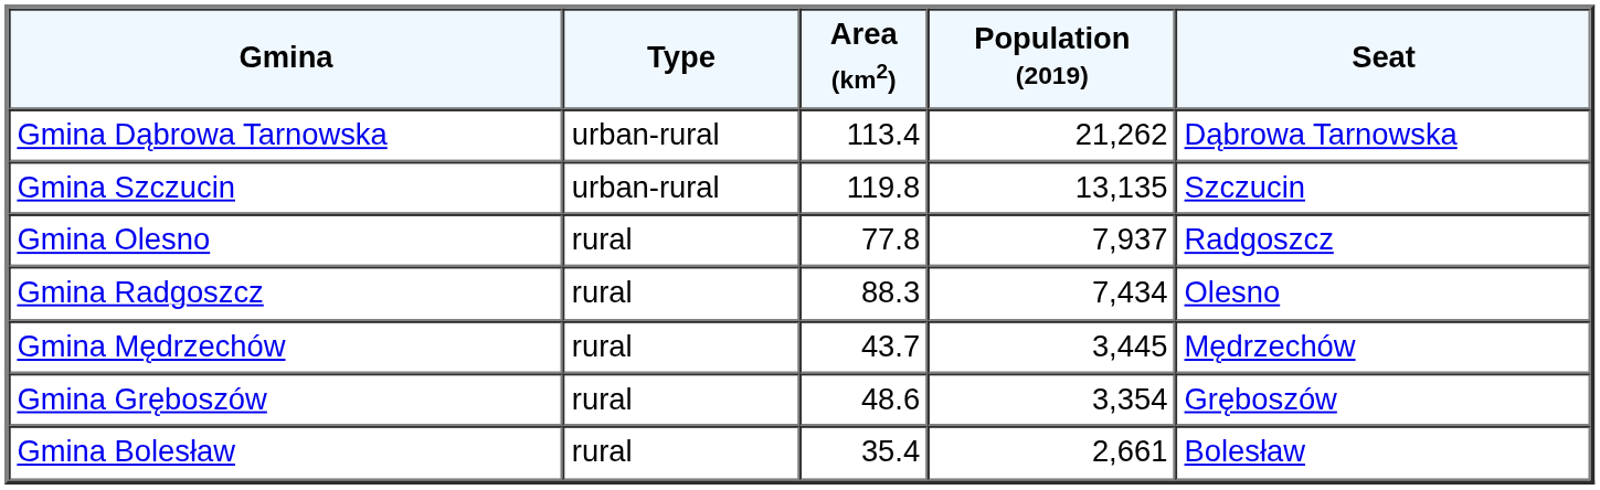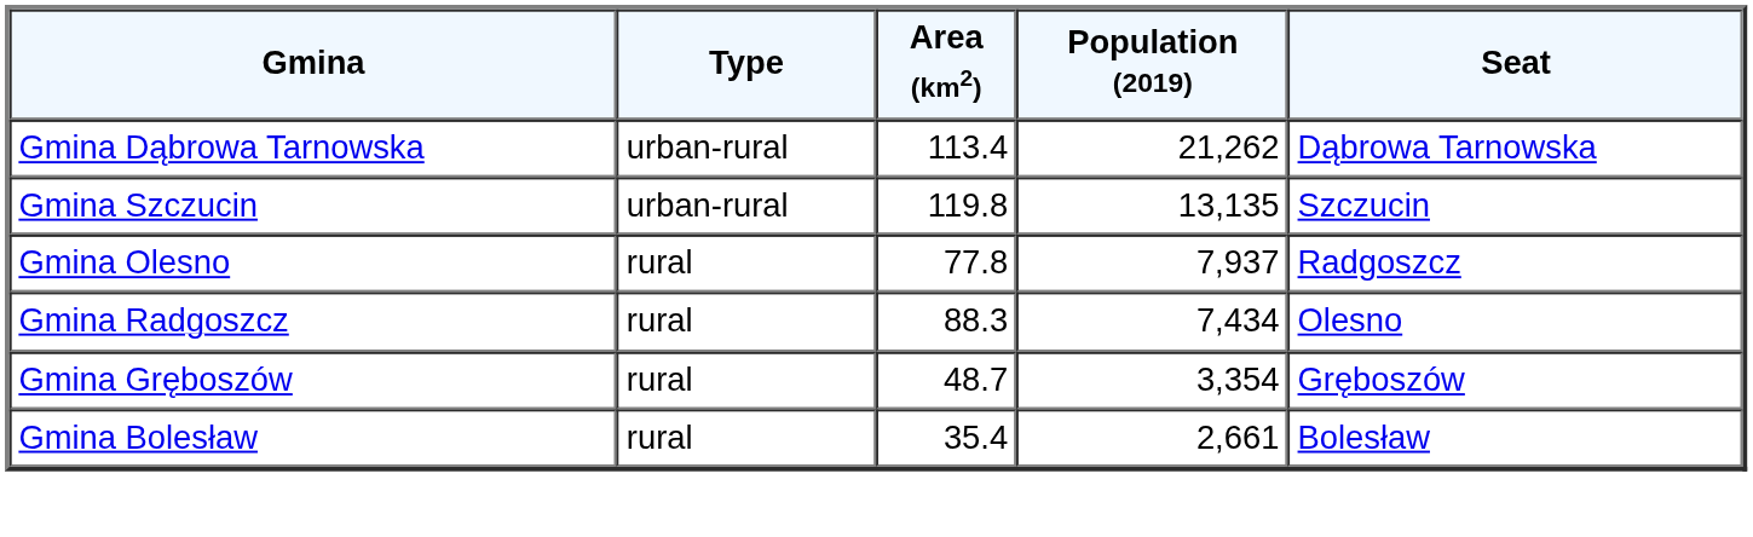- row: Gmina Mędrzechów | rural | 43.7 | 3,445 | Mędrzechów
Gmina Gręboszów | Area (km2): 48.6 -> 48.7
